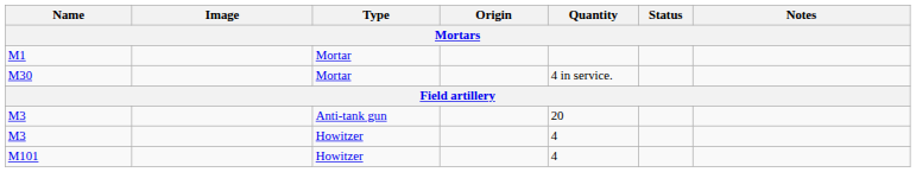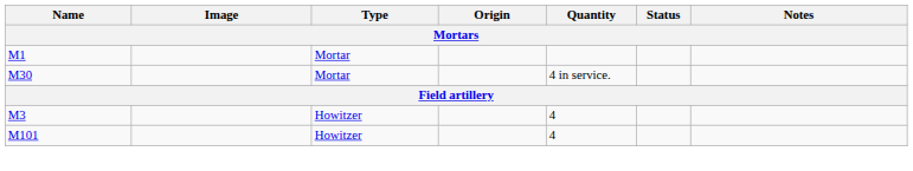- row: M3 | Anti-tank gun | 20
